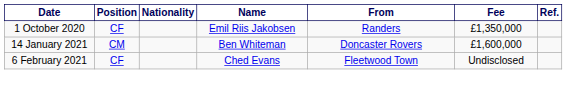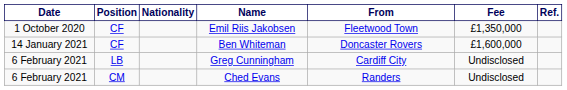Emil Riis Jakobsen | From: Randers -> Fleetwood Town
Ben Whiteman | Position: CM -> CF
+ row: 6 February 2021 | LB | Greg Cunningham | Cardiff City | Undisclosed
Ched Evans | Position: CF -> CM
Ched Evans | From: Fleetwood Town -> Randers
